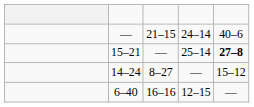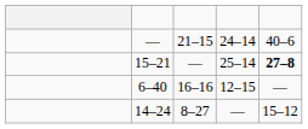rows swapped: 14–24 <-> 6–40
